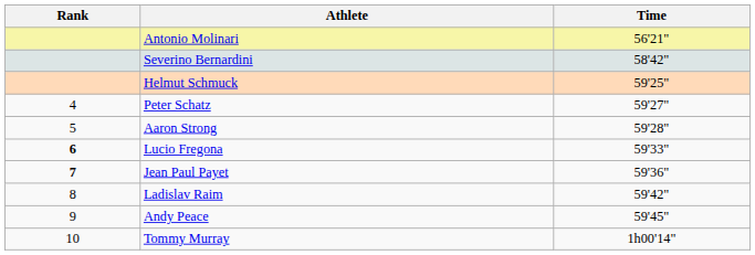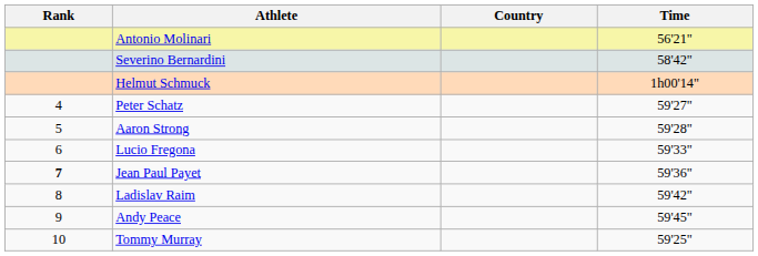+ column: Country
Helmut Schmuck | Time: 59'25" -> 1h00'14"
Lucio Fregona | Rank: bold -> normal
Tommy Murray | Time: 1h00'14" -> 59'25"
